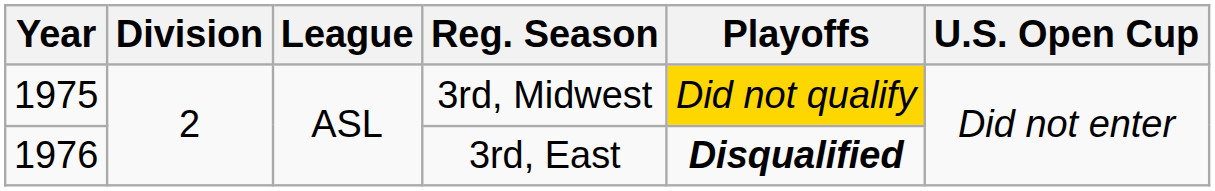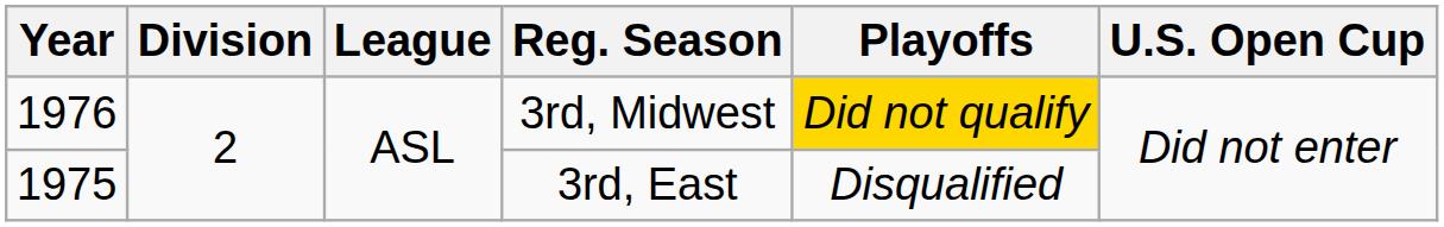3rd, Midwest | Year: 1975 -> 1976
3rd, East | Year: 1976 -> 1975
3rd, East | Playoffs: bold -> normal
